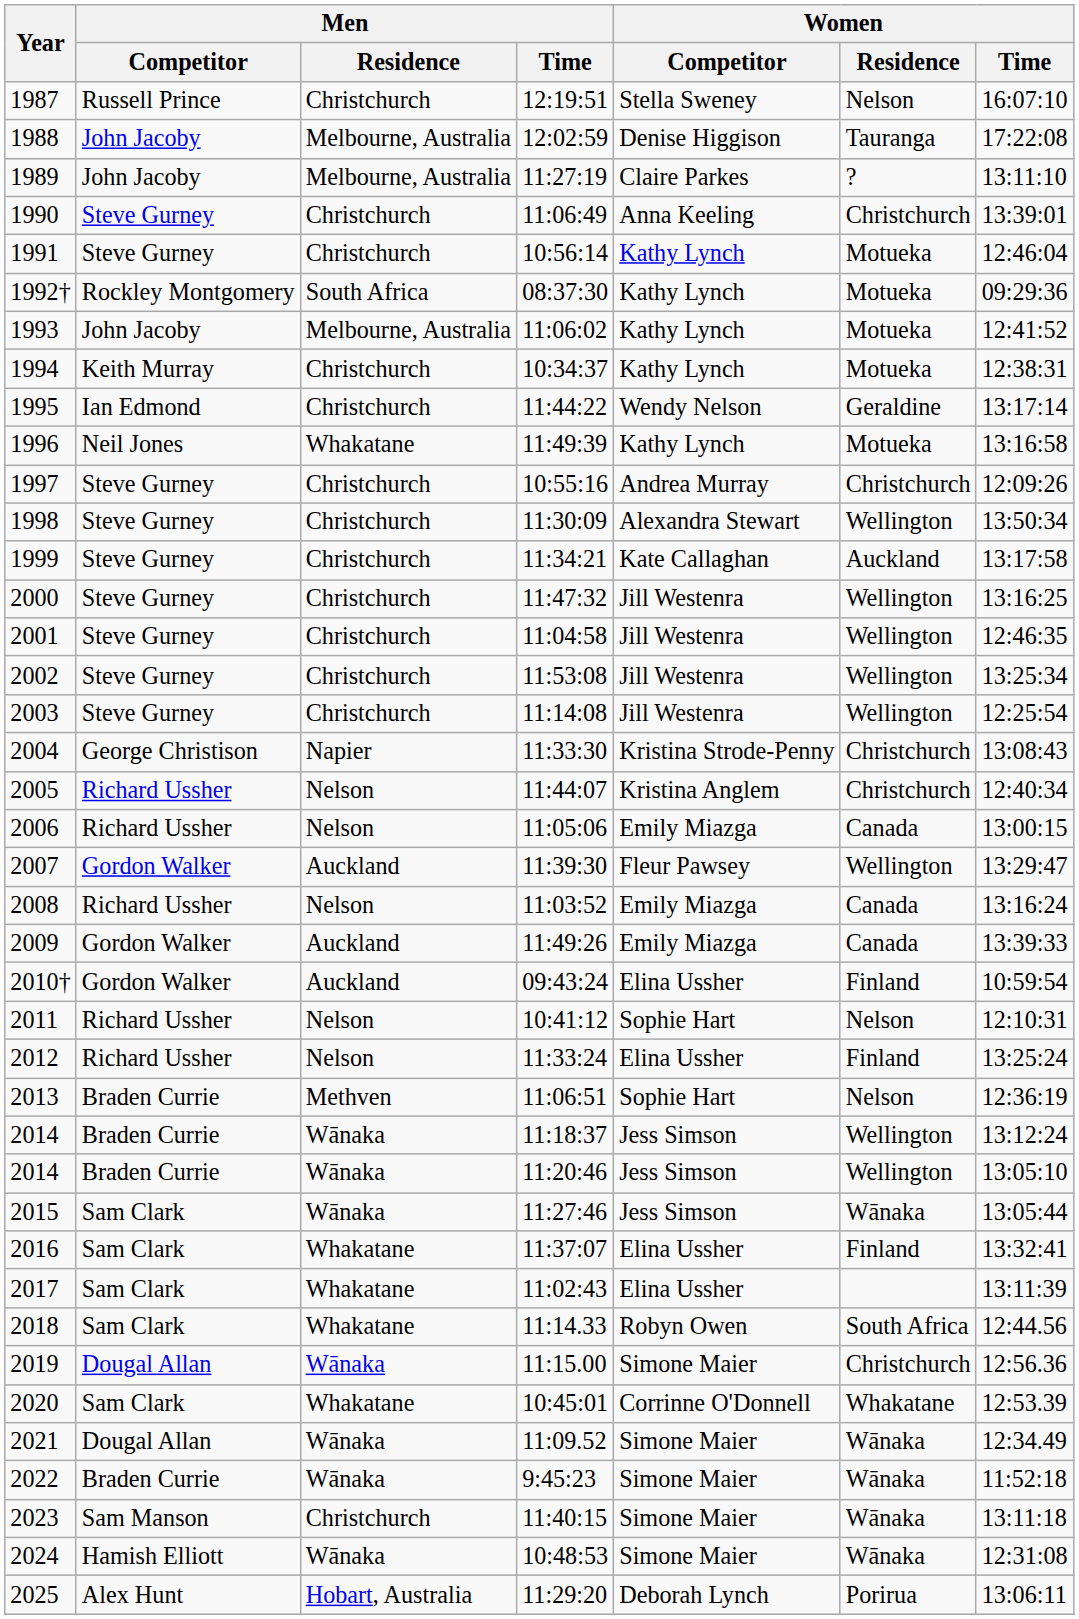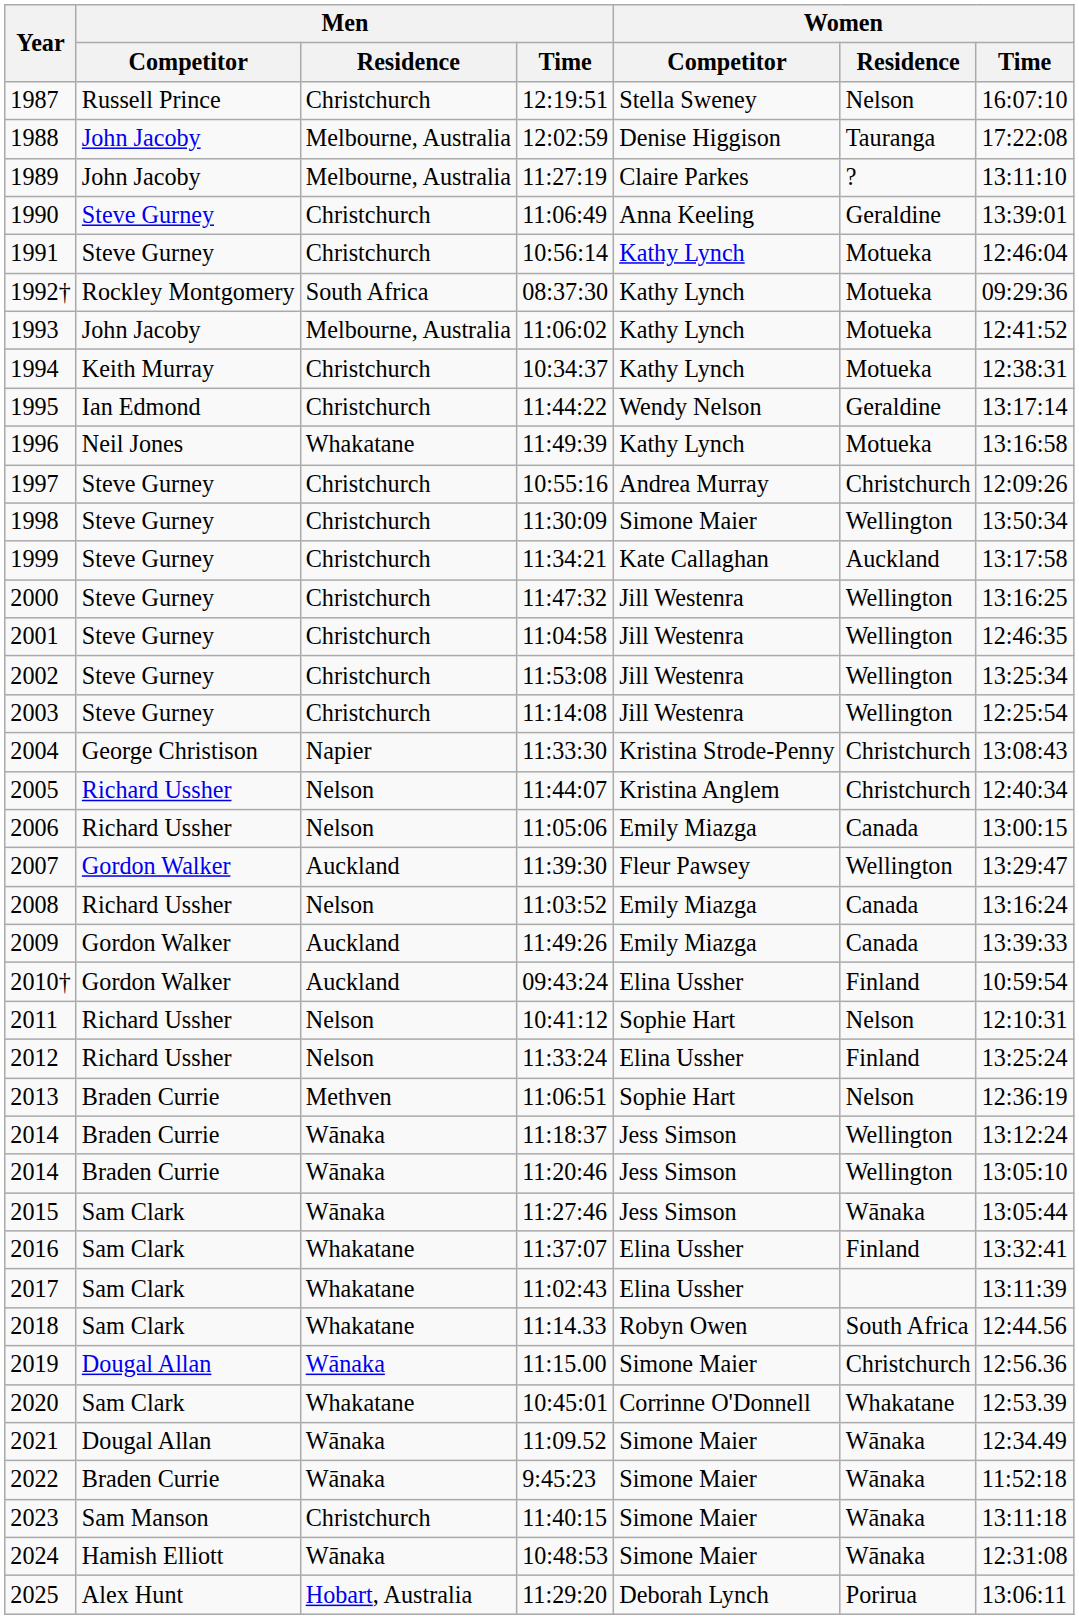11:06:49 | Women / Residence: Christchurch -> Geraldine
11:30:09 | Women / Competitor: Alexandra Stewart -> Simone Maier
